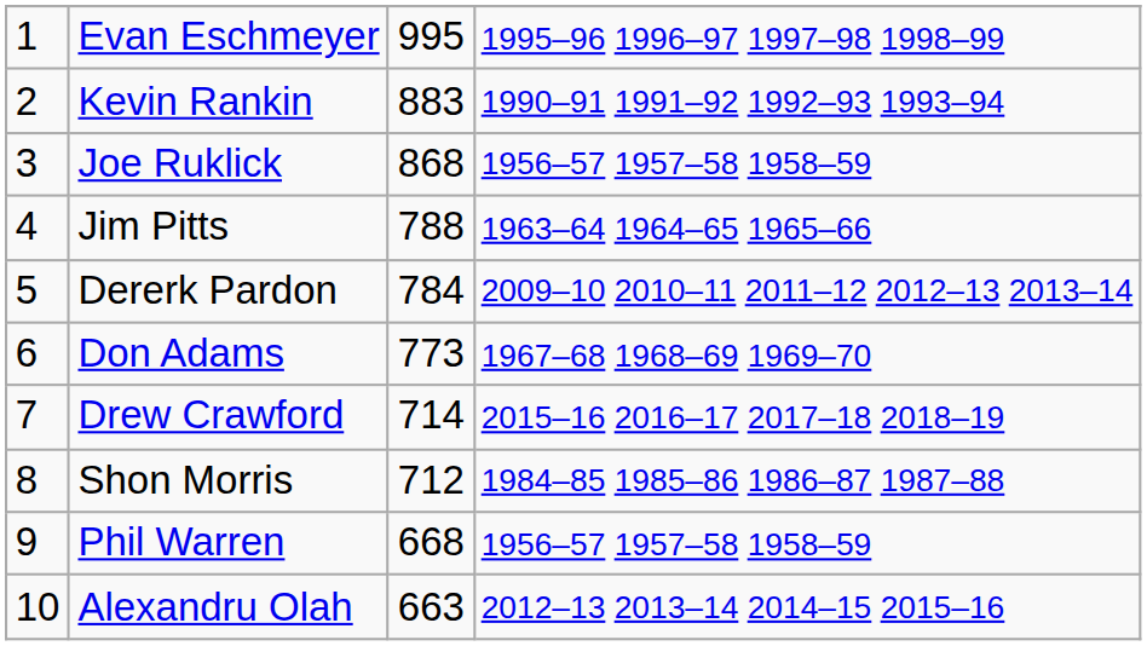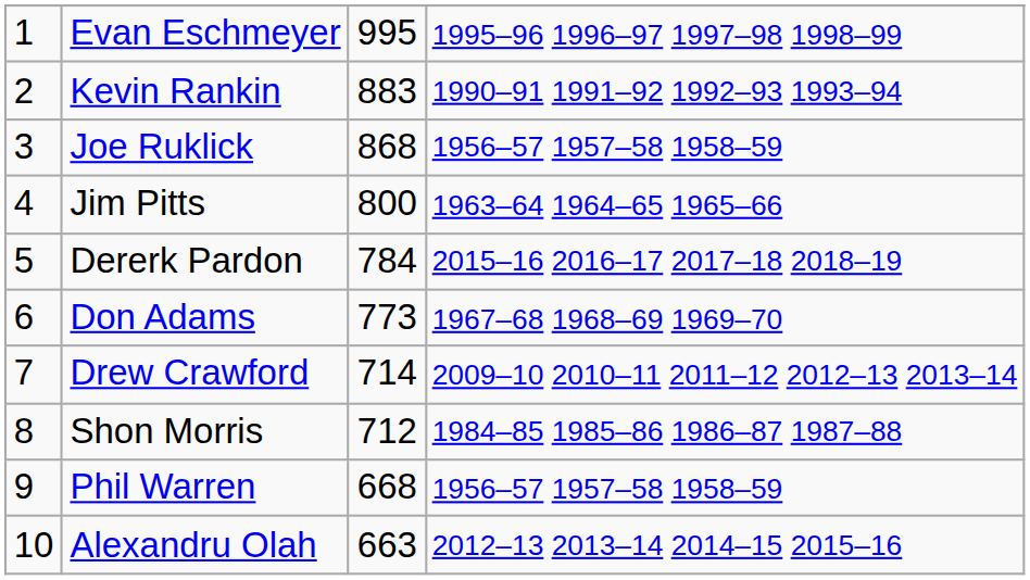Jim Pitts | column 3: 788 -> 800
Dererk Pardon | column 4: 2009–10 2010–11 2011–12 2012–13 2013–14 -> 2015–16 2016–17 2017–18 2018–19
Drew Crawford | column 4: 2015–16 2016–17 2017–18 2018–19 -> 2009–10 2010–11 2011–12 2012–13 2013–14
